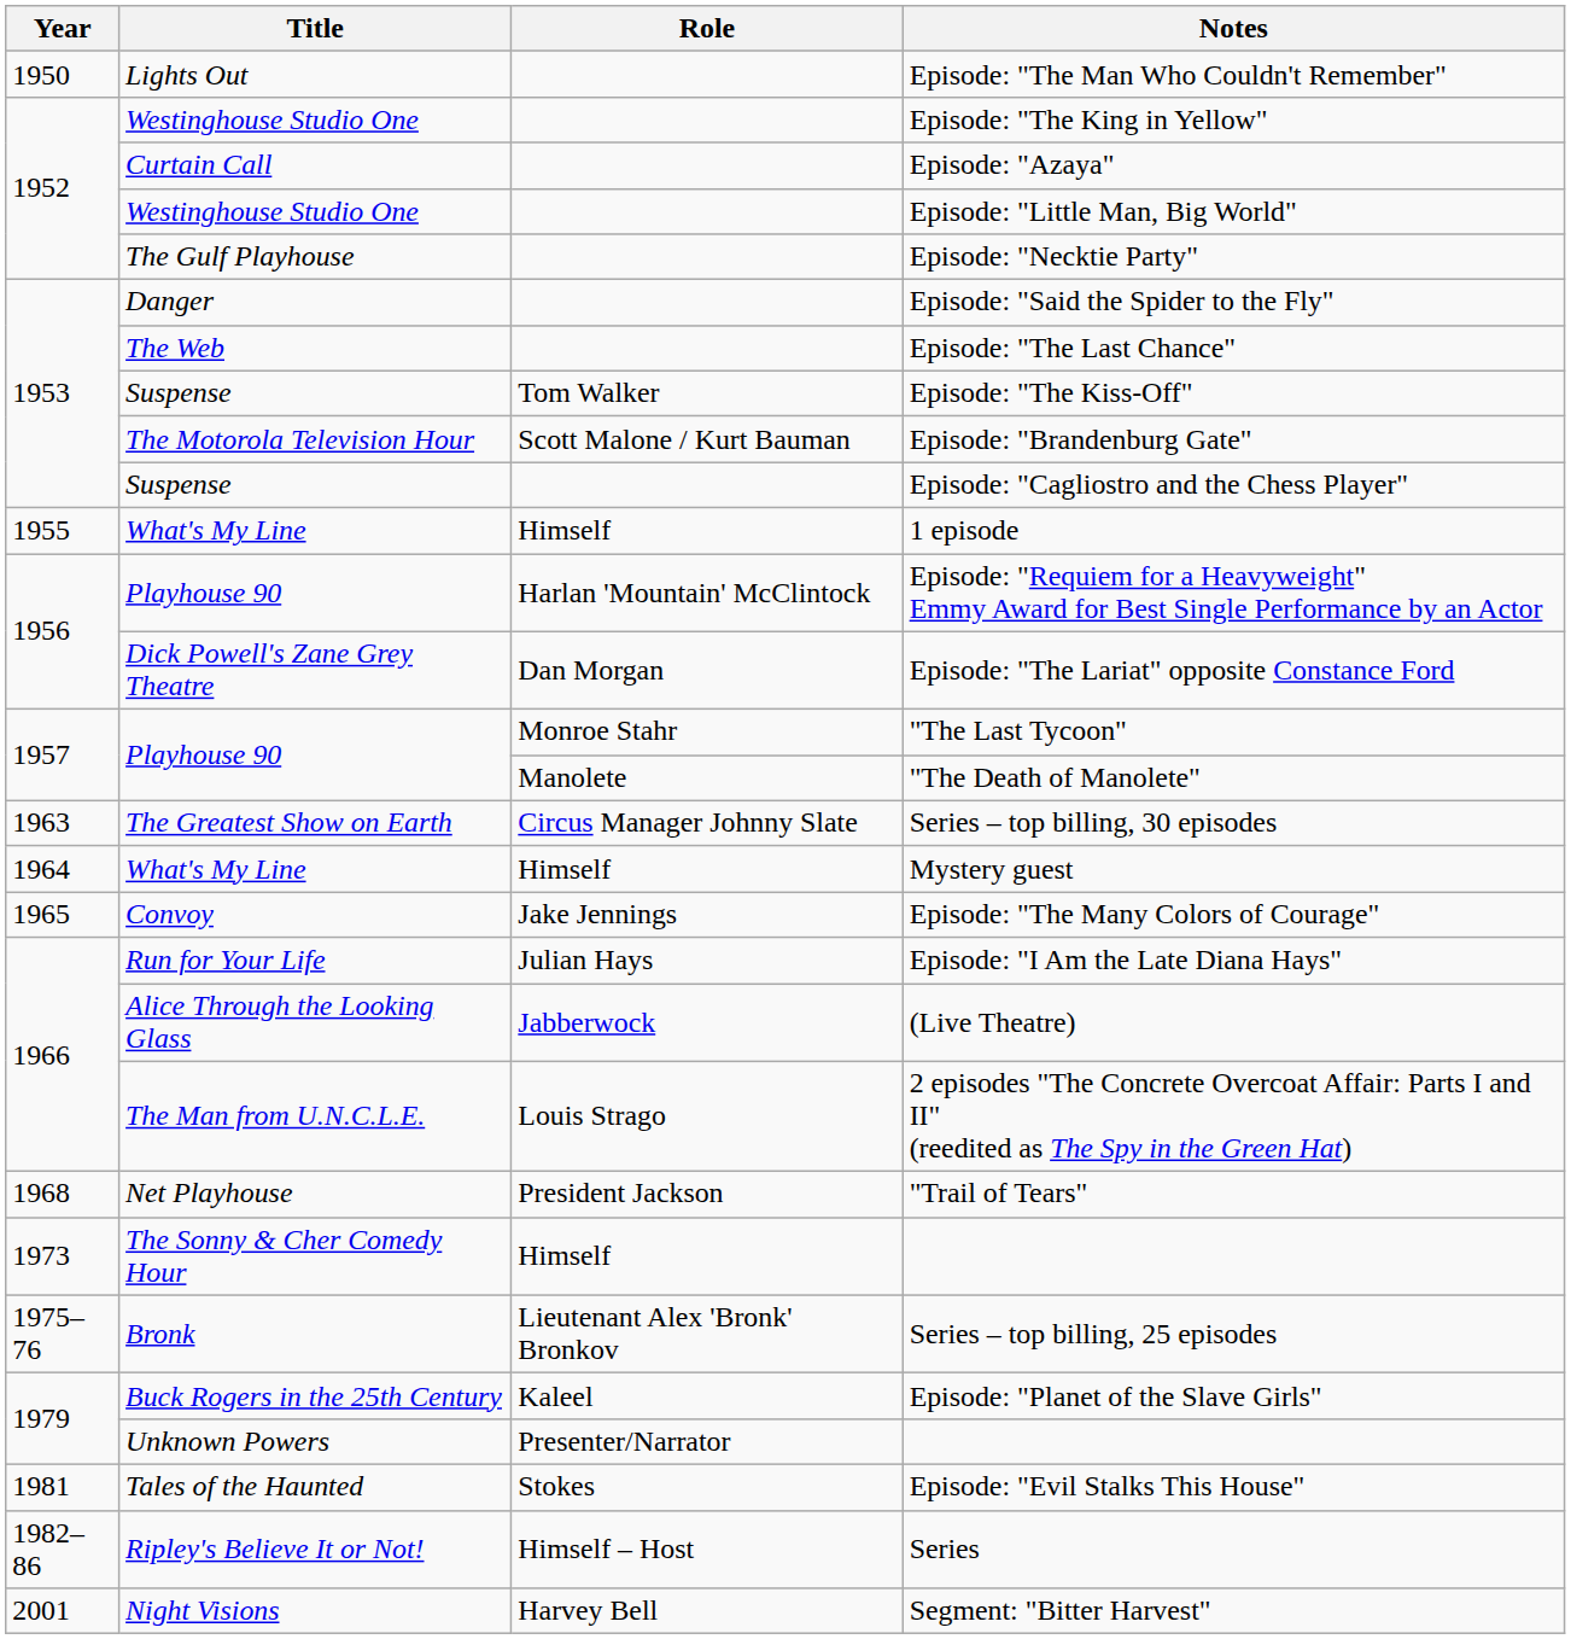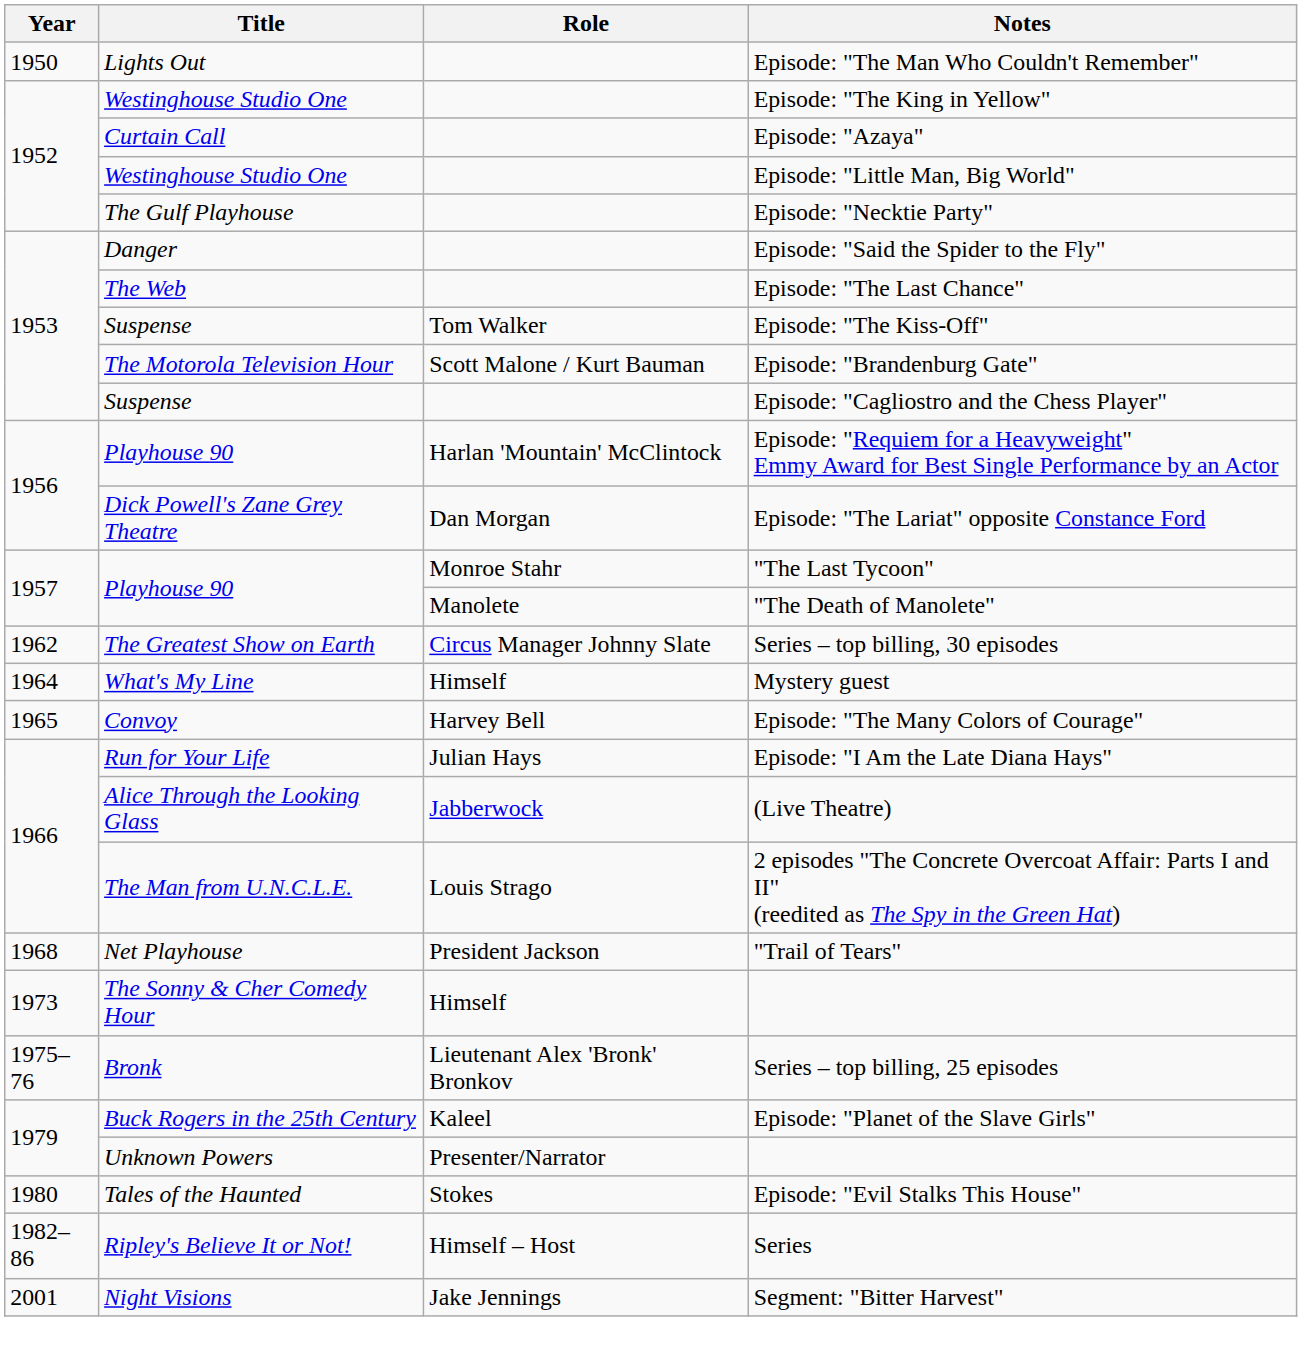- row: 1955 | What's My Line | Himself | 1 episode
Series – top billing, 30 episodes | Year: 1963 -> 1962
Episode: "The Many Colors of Courage" | Role: Jake Jennings -> Harvey Bell
Episode: "Evil Stalks This House" | Year: 1981 -> 1980
Segment: "Bitter Harvest" | Role: Harvey Bell -> Jake Jennings
